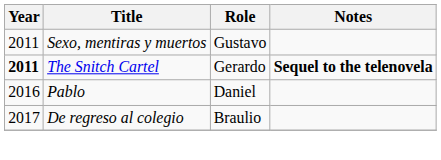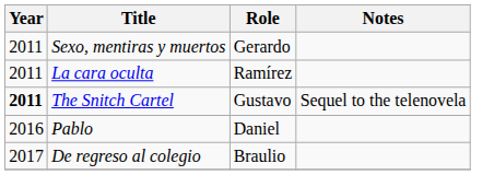Sexo, mentiras y muertos | Role: Gustavo -> Gerardo
+ row: 2011 | La cara oculta | Ramírez
The Snitch Cartel | Role: Gerardo -> Gustavo
The Snitch Cartel | Notes: bold -> normal
